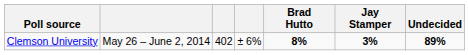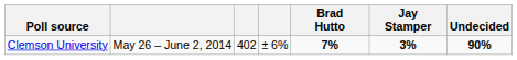Clemson University | Brad Hutto: 8% -> 7%
Clemson University | Undecided: 89% -> 90%
